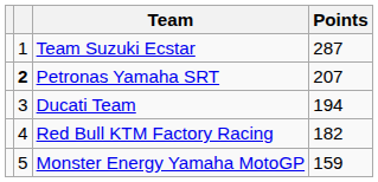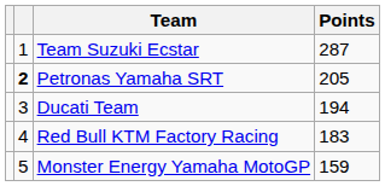Petronas Yamaha SRT | Points: 207 -> 205
Red Bull KTM Factory Racing | Points: 182 -> 183
